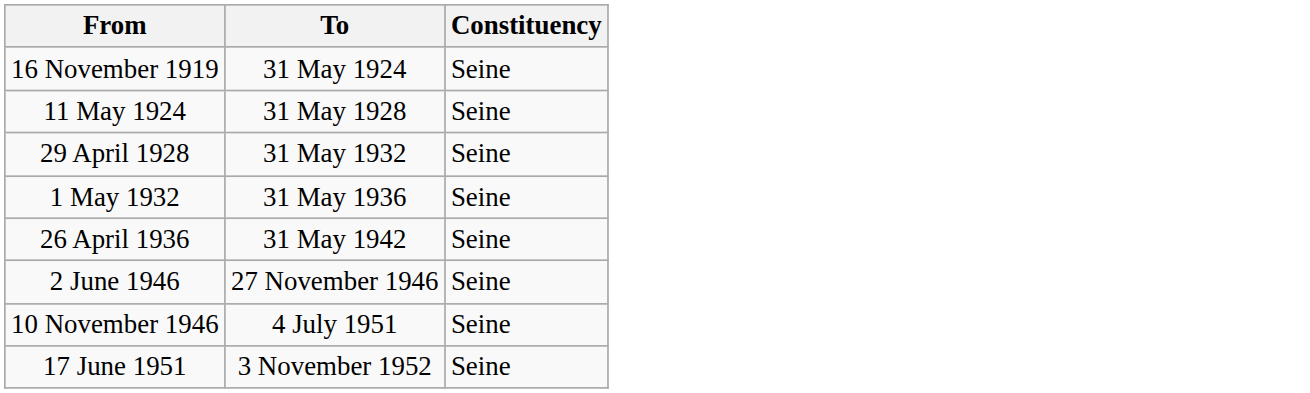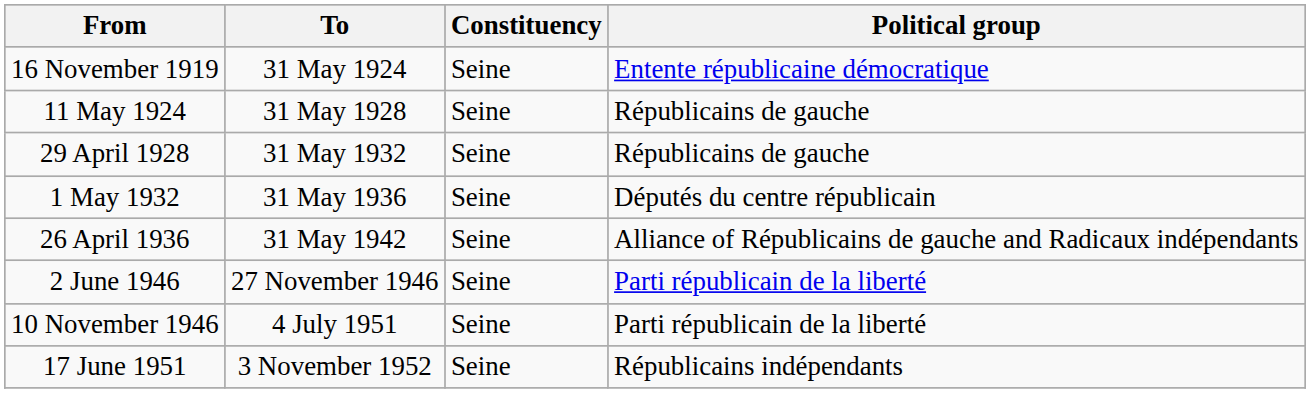+ column: Political group | Entente républicaine démocratique | Républicains de gauche | Républicains de gauche | Députés du centre républicain | Alliance of Républicains de gauche and Radicaux indépendants | Parti républicain de la liberté | Parti républicain de la liberté | Républicains indépendants
